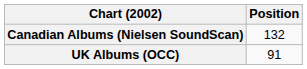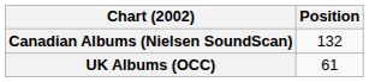UK Albums (OCC) | Position: 91 -> 61
